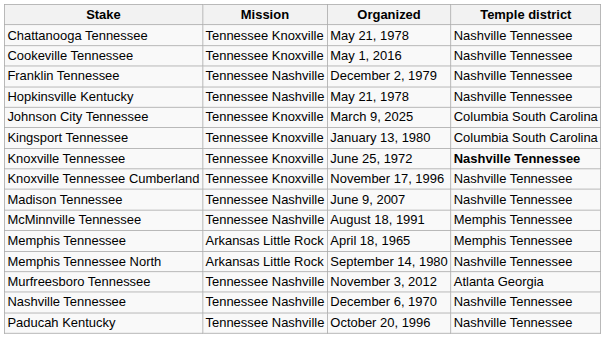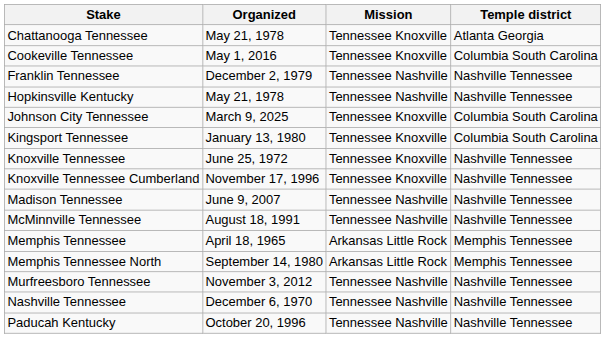columns swapped: Organized <-> Mission
Chattanooga Tennessee | Temple district: Nashville Tennessee -> Atlanta Georgia
Cookeville Tennessee | Temple district: Nashville Tennessee -> Columbia South Carolina
Knoxville Tennessee | Temple district: bold -> normal
McMinnville Tennessee | Temple district: Memphis Tennessee -> Nashville Tennessee
Memphis Tennessee North | Temple district: Nashville Tennessee -> Memphis Tennessee
Murfreesboro Tennessee | Temple district: Atlanta Georgia -> Nashville Tennessee
